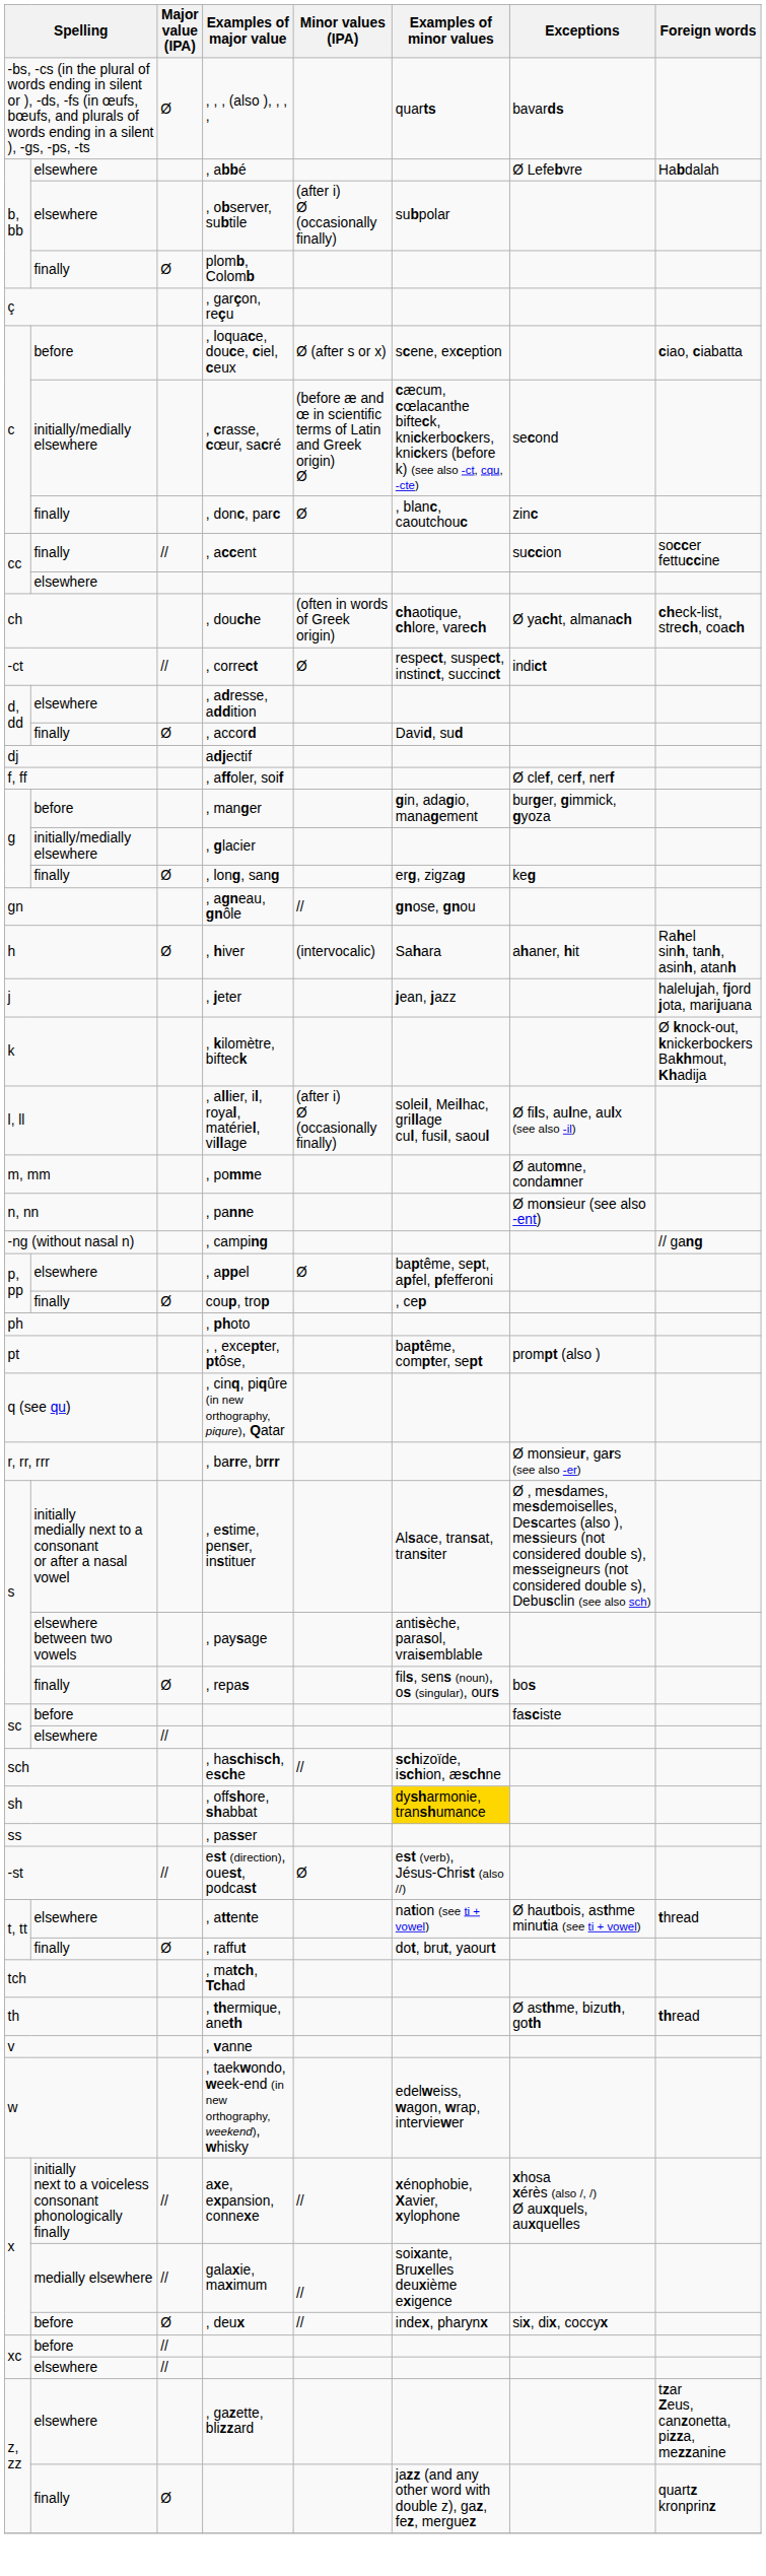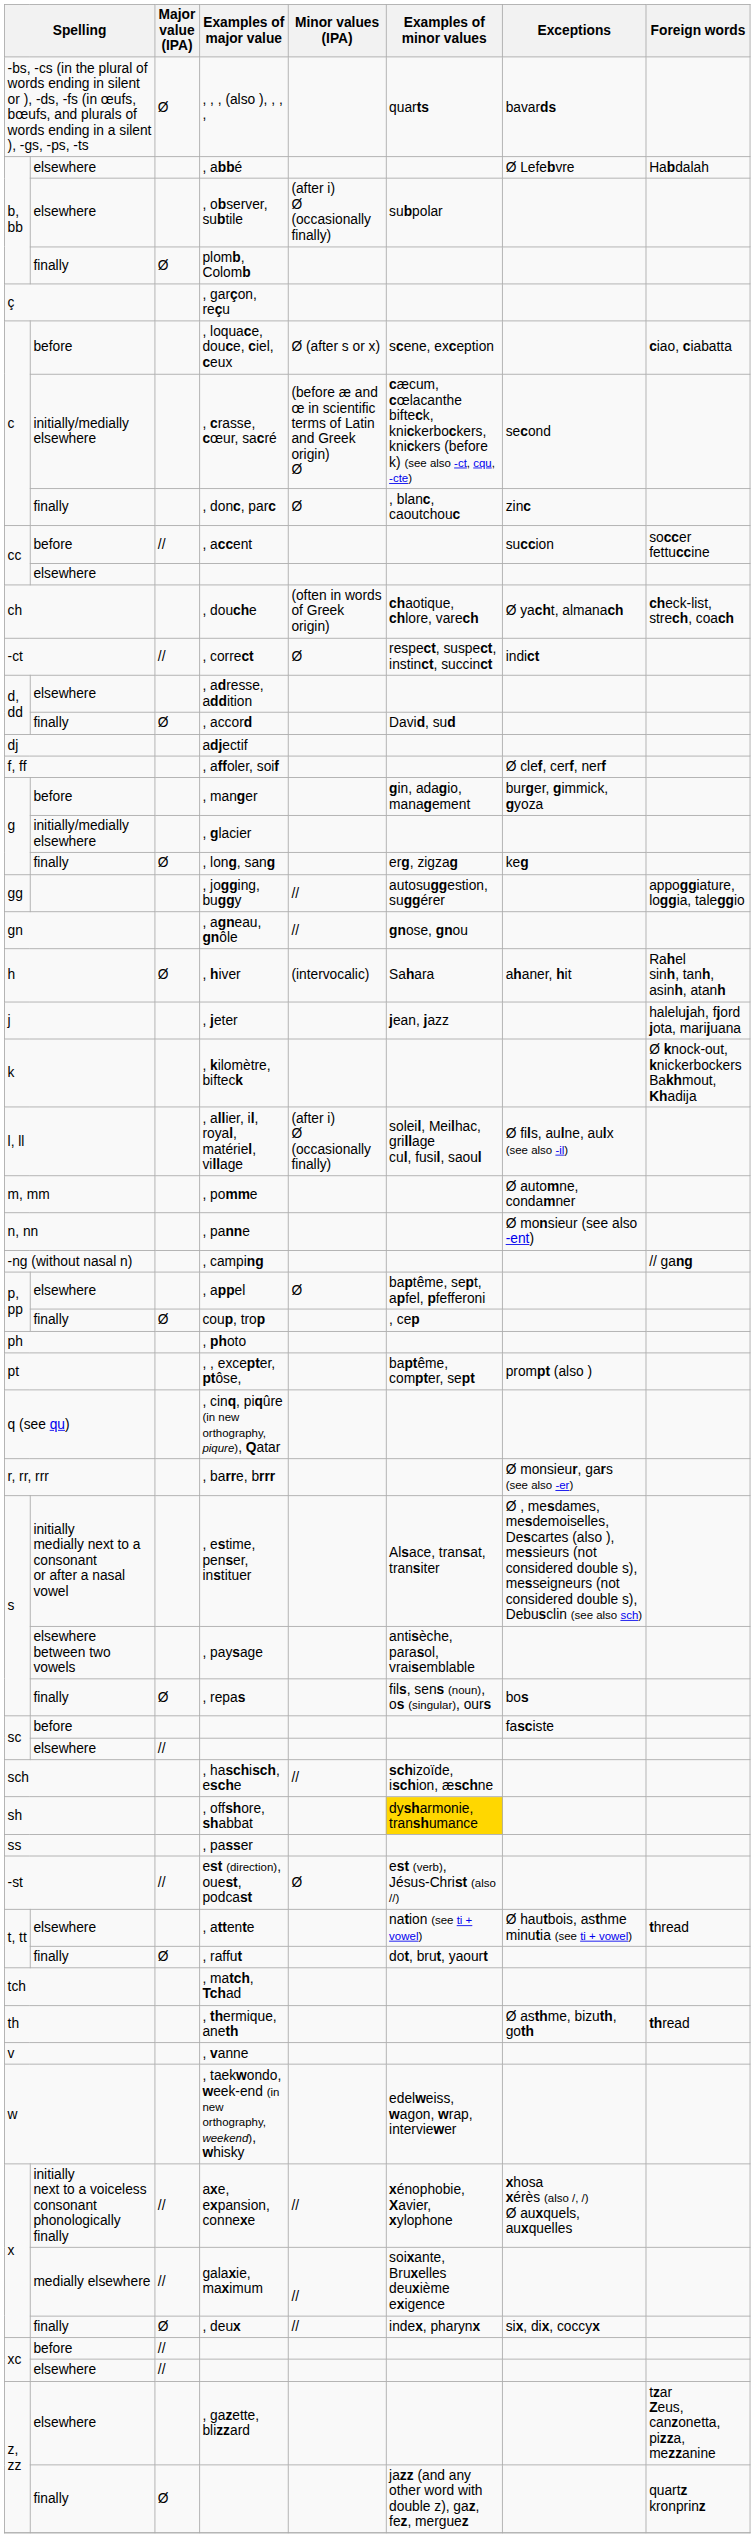, accent | column 2: finally -> before
+ row: gg | , jogging, buggy | // | autosuggestion, suggérer | appoggiature, loggia, taleggio
, deux | column 2: before -> finally
